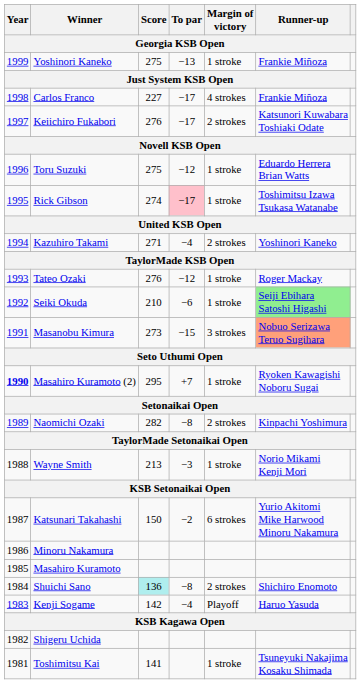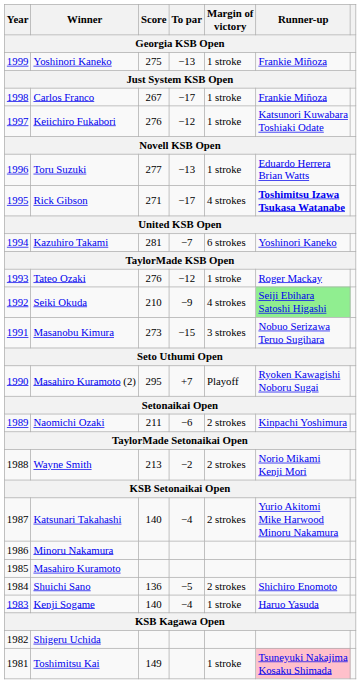Carlos Franco | Score: 227 -> 267
Carlos Franco | Margin of victory: 4 strokes -> 1 stroke
Keiichiro Fukabori | To par: −17 -> −12
Keiichiro Fukabori | Margin of victory: 2 strokes -> 1 stroke
Toru Suzuki | Score: 275 -> 277
Toru Suzuki | To par: −12 -> −13
Rick Gibson | Score: 274 -> 271
Rick Gibson | To par: pink background -> no background
Rick Gibson | Margin of victory: 1 stroke -> 4 strokes
Rick Gibson | Runner-up: normal -> bold
Kazuhiro Takami | Score: 271 -> 281
Kazuhiro Takami | To par: −4 -> −7
Kazuhiro Takami | Margin of victory: 2 strokes -> 6 strokes
Seiki Okuda | To par: −6 -> −9
Seiki Okuda | Margin of victory: 1 stroke -> 4 strokes
Masanobu Kimura | Runner-up: lightsalmon background -> no background
Masahiro Kuramoto (2) | Year: bold -> normal
Masahiro Kuramoto (2) | Margin of victory: 1 stroke -> Playoff
Naomichi Ozaki | Score: 282 -> 211
Naomichi Ozaki | To par: −8 -> −6
Wayne Smith | To par: −3 -> −2
Wayne Smith | Margin of victory: 1 stroke -> 2 strokes
Katsunari Takahashi | Score: 150 -> 140
Katsunari Takahashi | To par: −2 -> −4
Katsunari Takahashi | Margin of victory: 6 strokes -> 2 strokes
Shuichi Sano | Score: paleturquoise background -> no background
Shuichi Sano | To par: −8 -> −5
Kenji Sogame | Score: 142 -> 140
Kenji Sogame | Margin of victory: Playoff -> 1 stroke
Toshimitsu Kai | Score: 141 -> 149
Toshimitsu Kai | Runner-up: no background -> pink background
